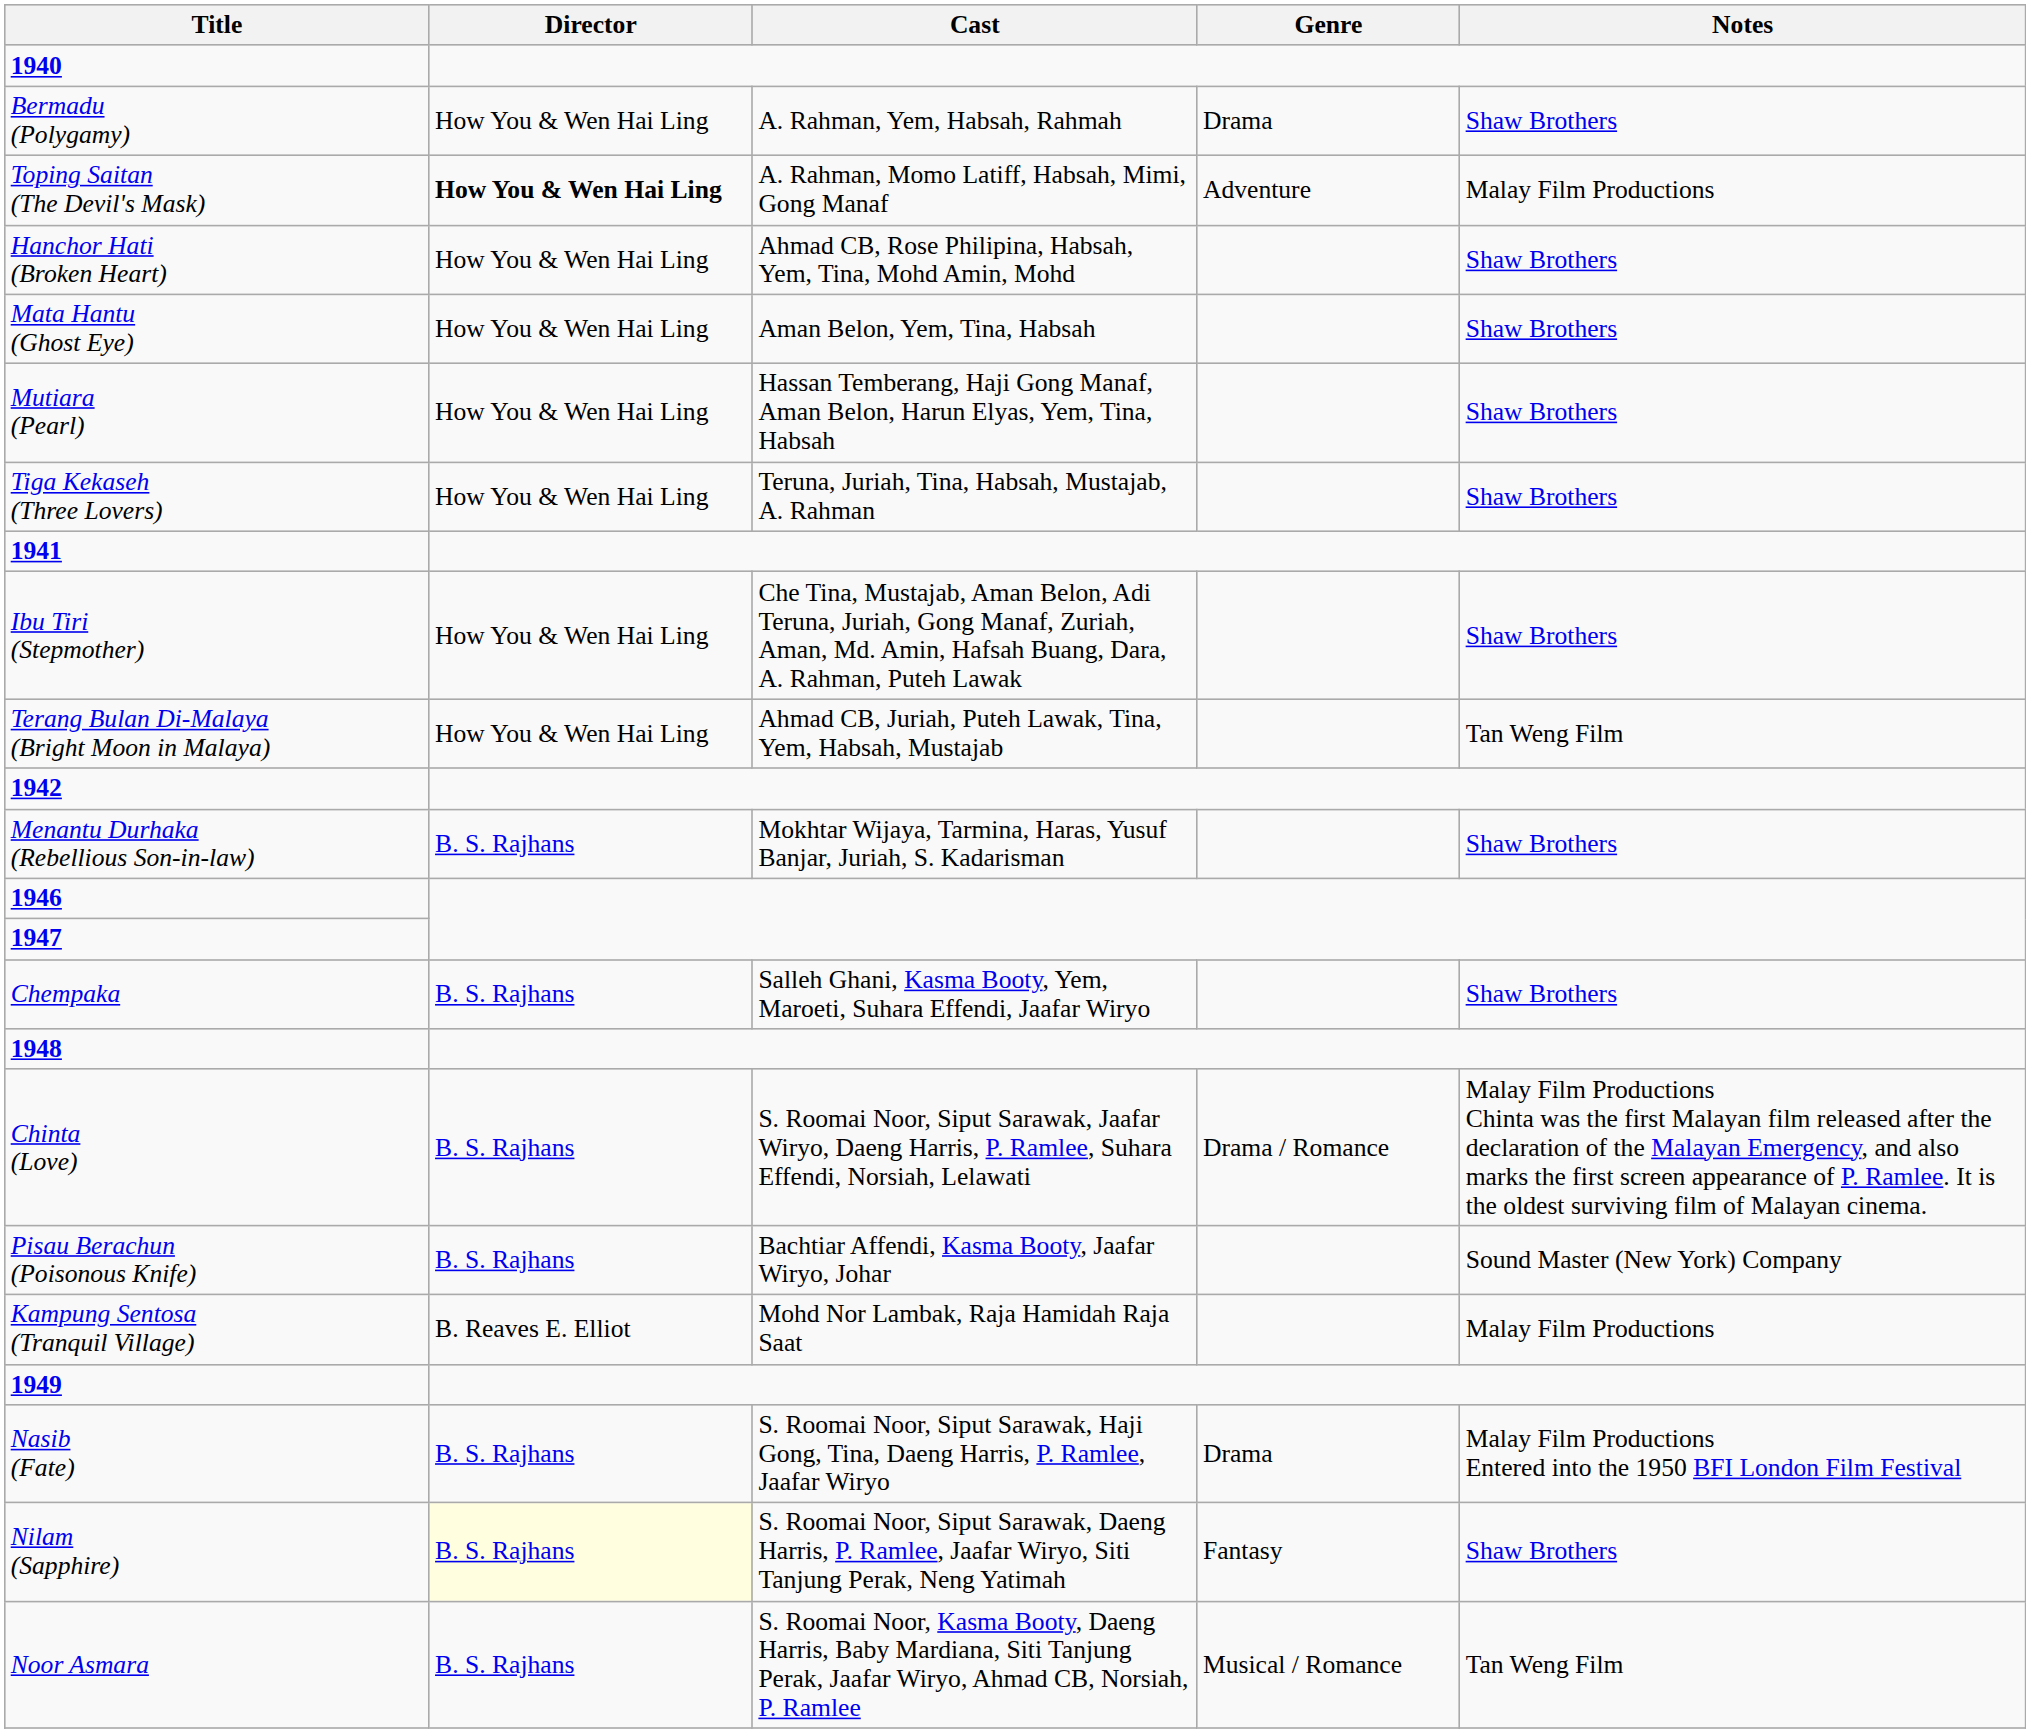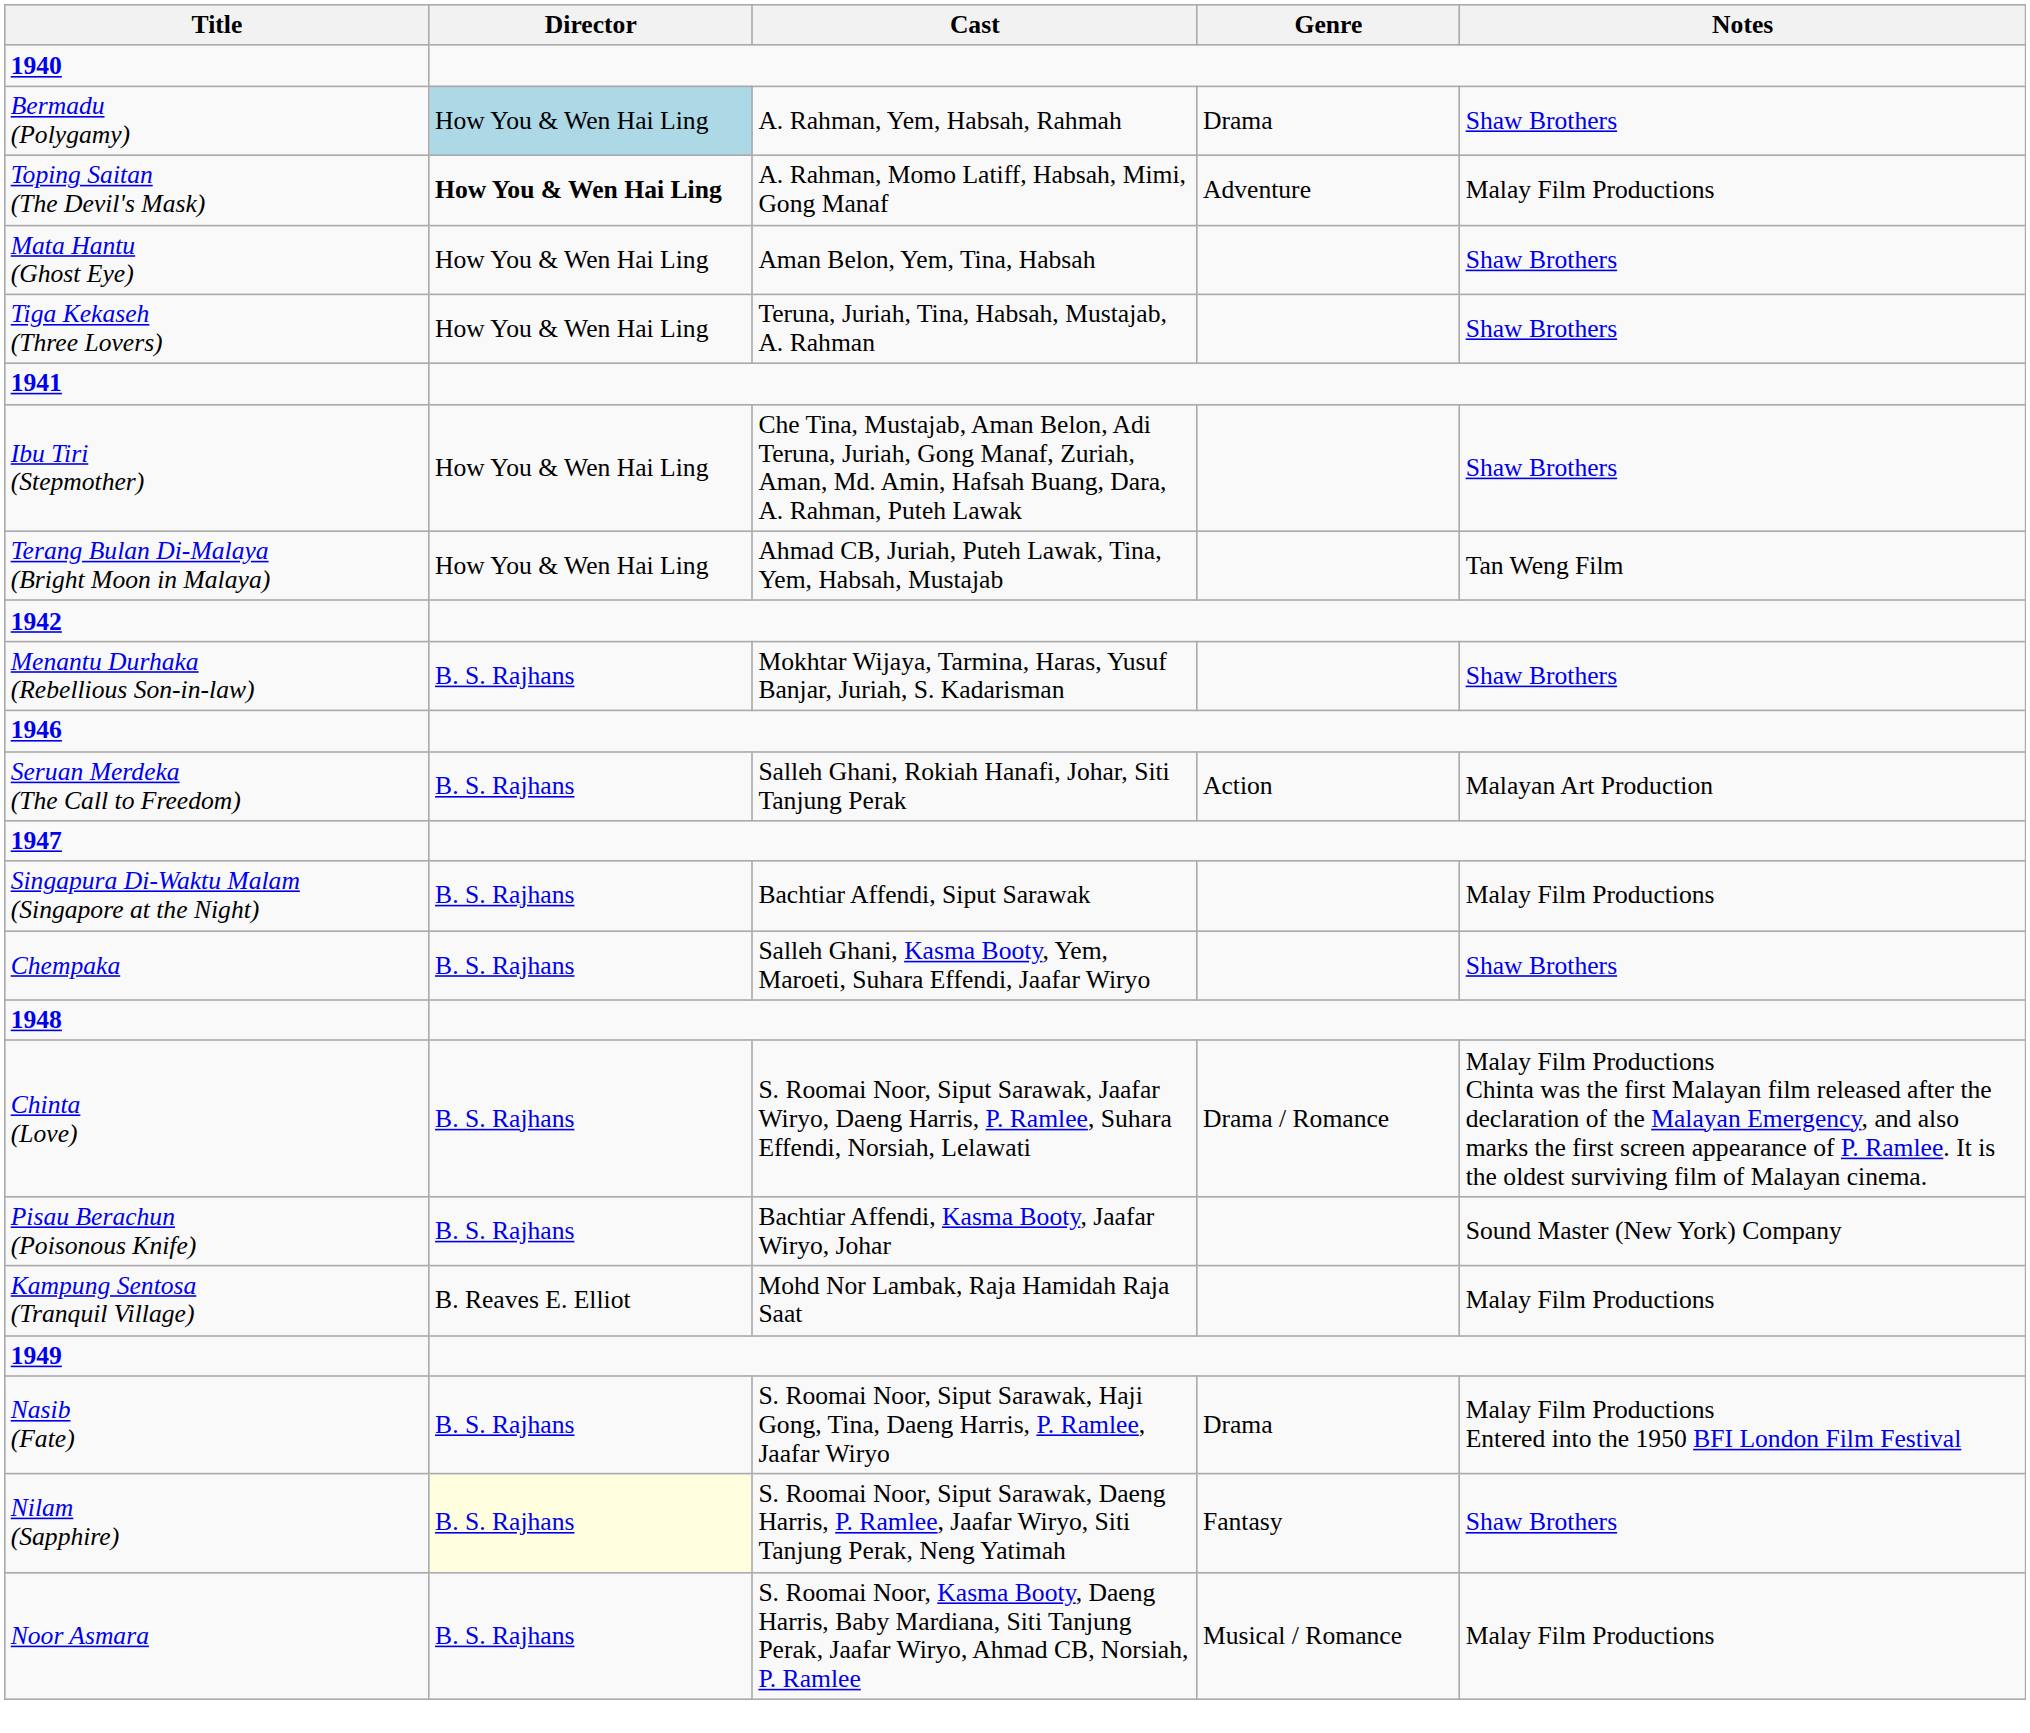Bermadu (Polygamy) | Director: no background -> lightblue background
- row: Hanchor Hati (Broken Heart) | How You & Wen Hai Ling | Ahmad CB, Rose Philipina, Habsah, Yem, Tina, Mohd Amin, Mohd | Shaw Brothers
- row: Mutiara (Pearl) | How You & Wen Hai Ling | Hassan Temberang, Haji Gong Manaf, Aman Belon, Harun Elyas, Yem, Tina, Habsah | Shaw Brothers
+ row: Seruan Merdeka (The Call to Freedom) | B. S. Rajhans | Salleh Ghani, Rokiah Hanafi, Johar, Siti Tanjung Perak | Action | Malayan Art Production
+ row: Singapura Di-Waktu Malam (Singapore at the Night) | B. S. Rajhans | Bachtiar Affendi, Siput Sarawak | Malay Film Productions
Noor Asmara | Notes: Tan Weng Film -> Malay Film Productions
